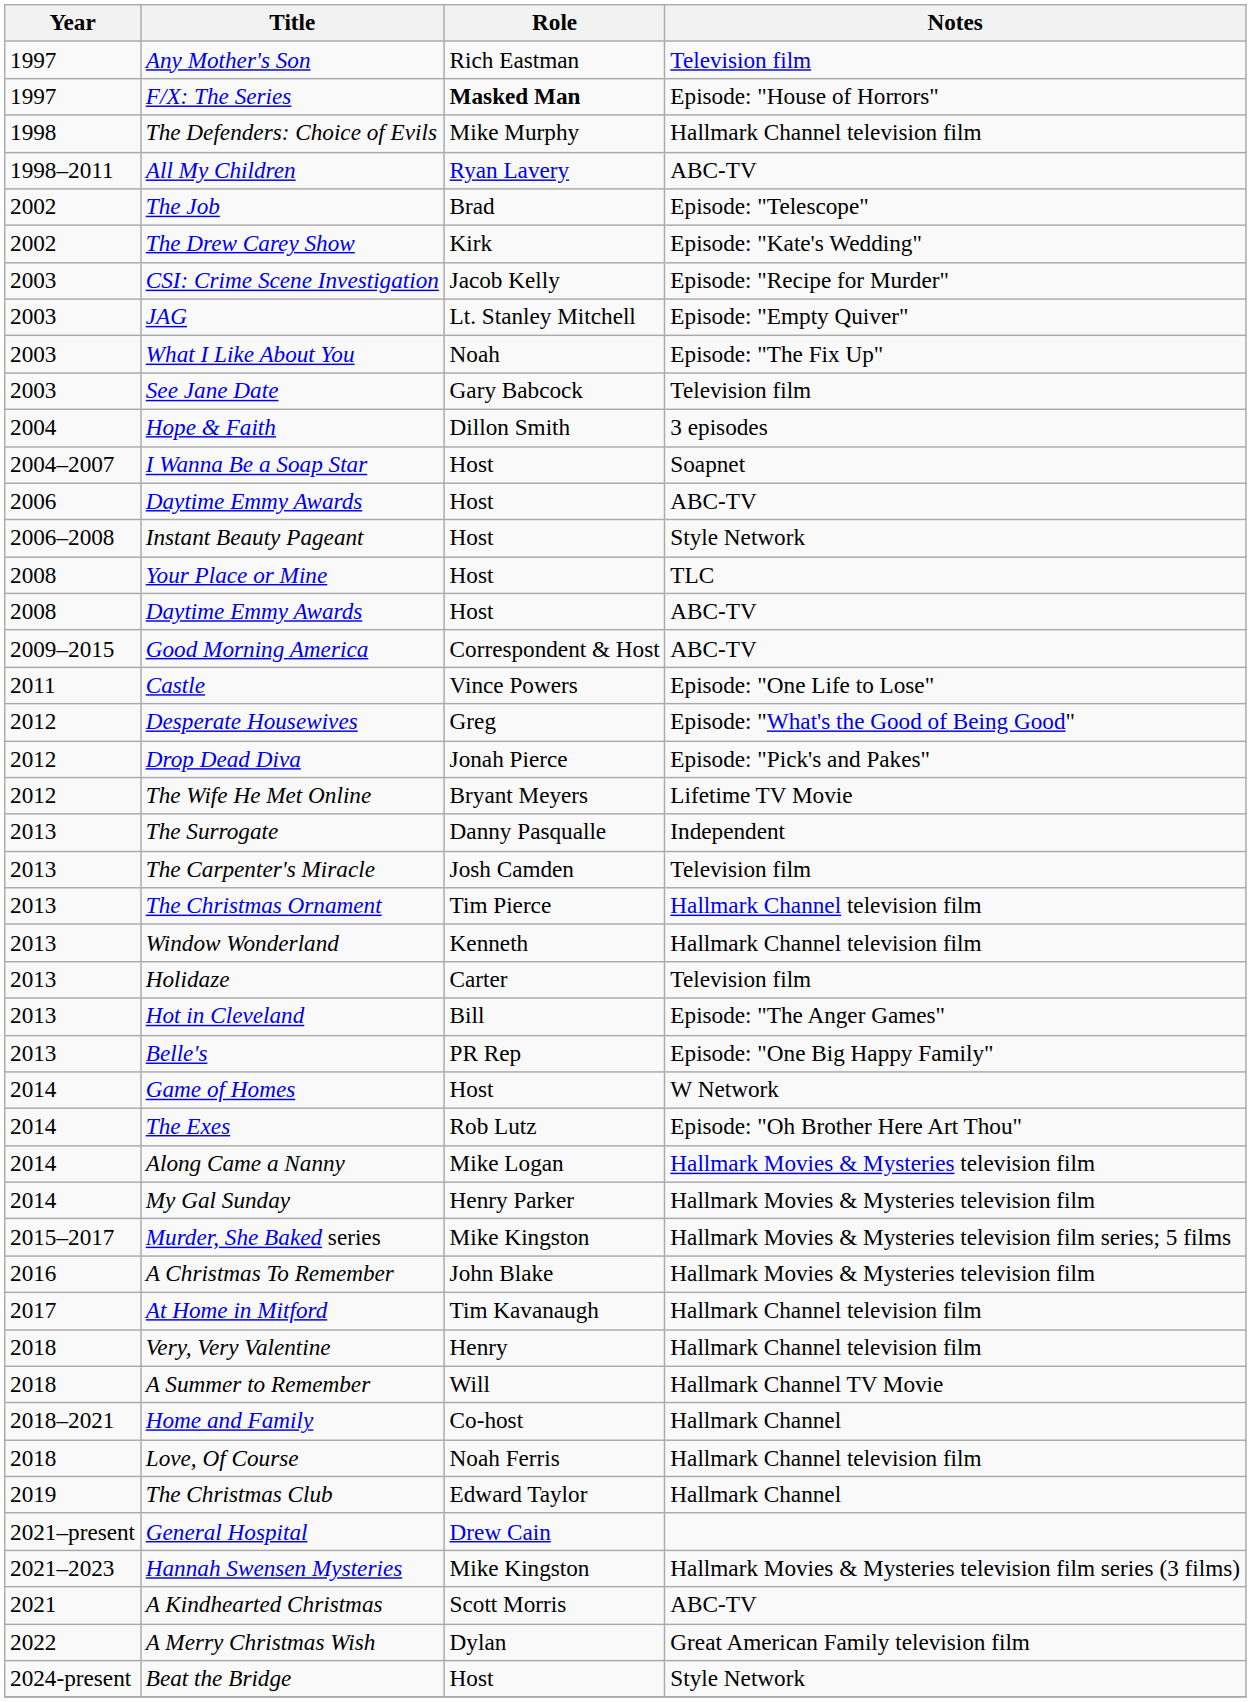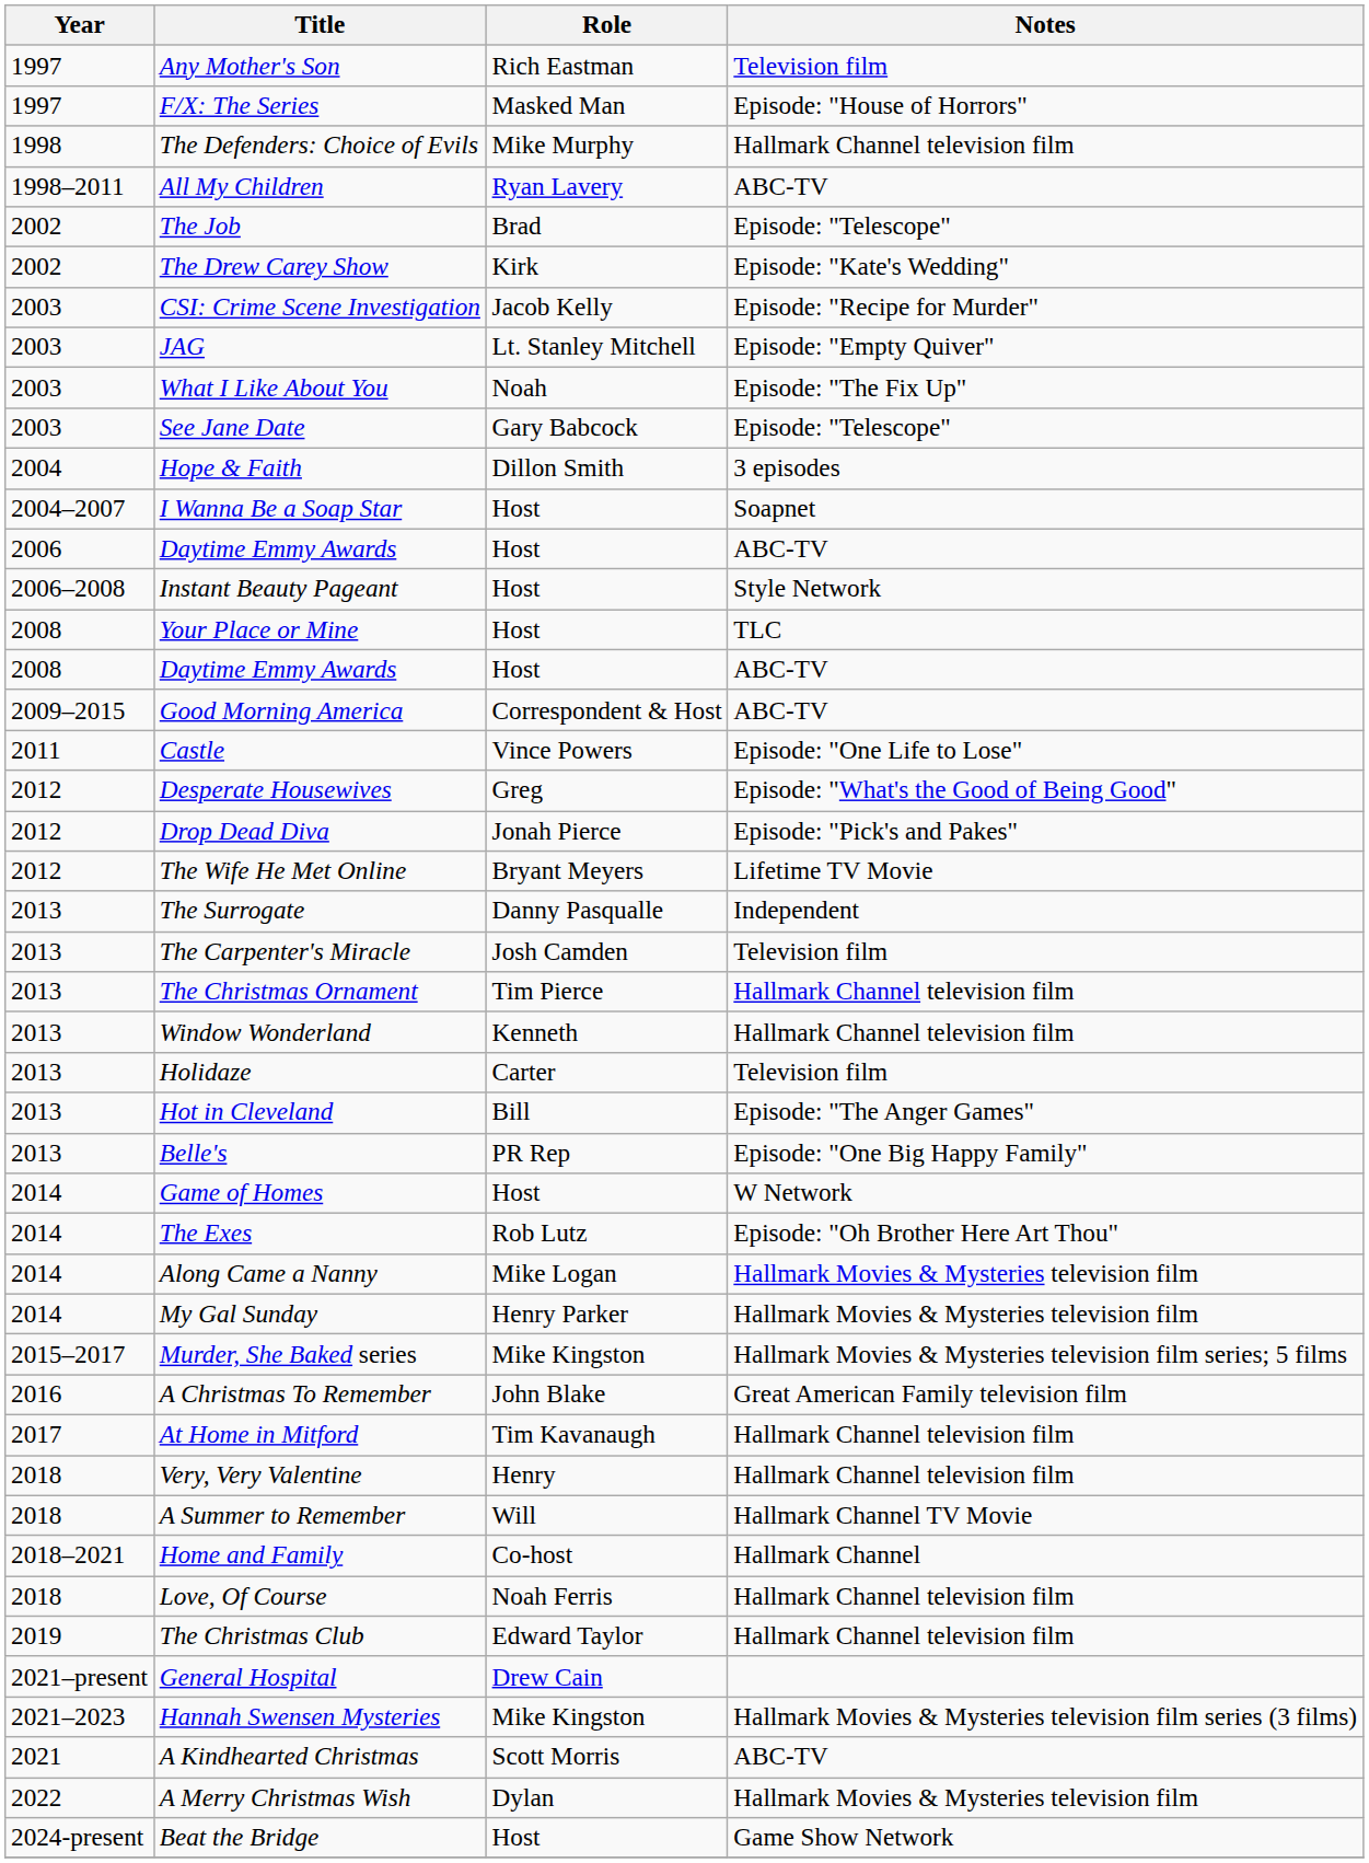F/X: The Series | Role: bold -> normal
See Jane Date | Notes: Television film -> Episode: "Telescope"
A Christmas To Remember | Notes: Hallmark Movies & Mysteries television film -> Great American Family television film
The Christmas Club | Notes: Hallmark Channel -> Hallmark Channel television film
A Merry Christmas Wish | Notes: Great American Family television film -> Hallmark Movies & Mysteries television film
Beat the Bridge | Notes: Style Network -> Game Show Network
